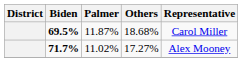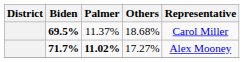69.5% | Palmer: 11.87% -> 11.37%
71.7% | Palmer: normal -> bold
